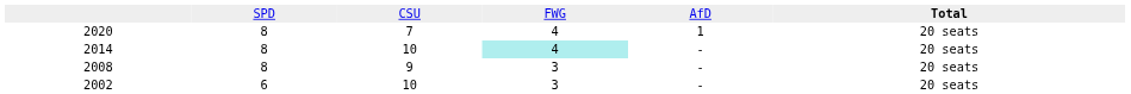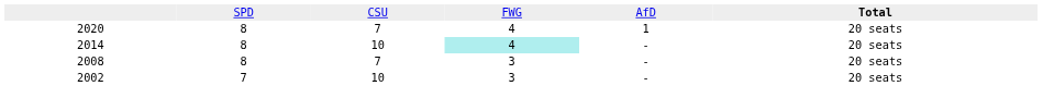2008 | column 3: 9 -> 7
2002 | column 2: 6 -> 7
